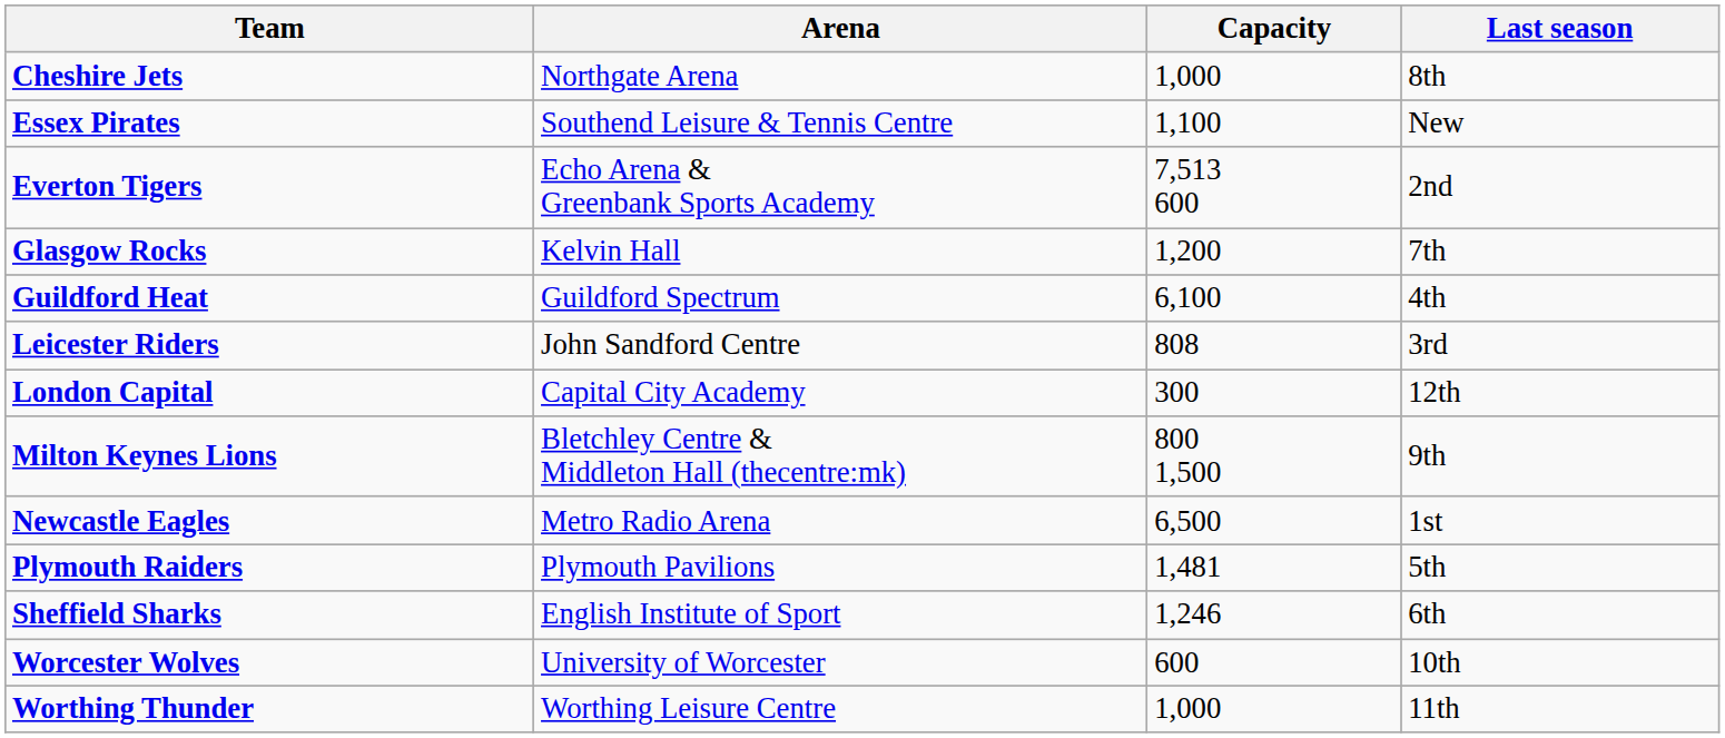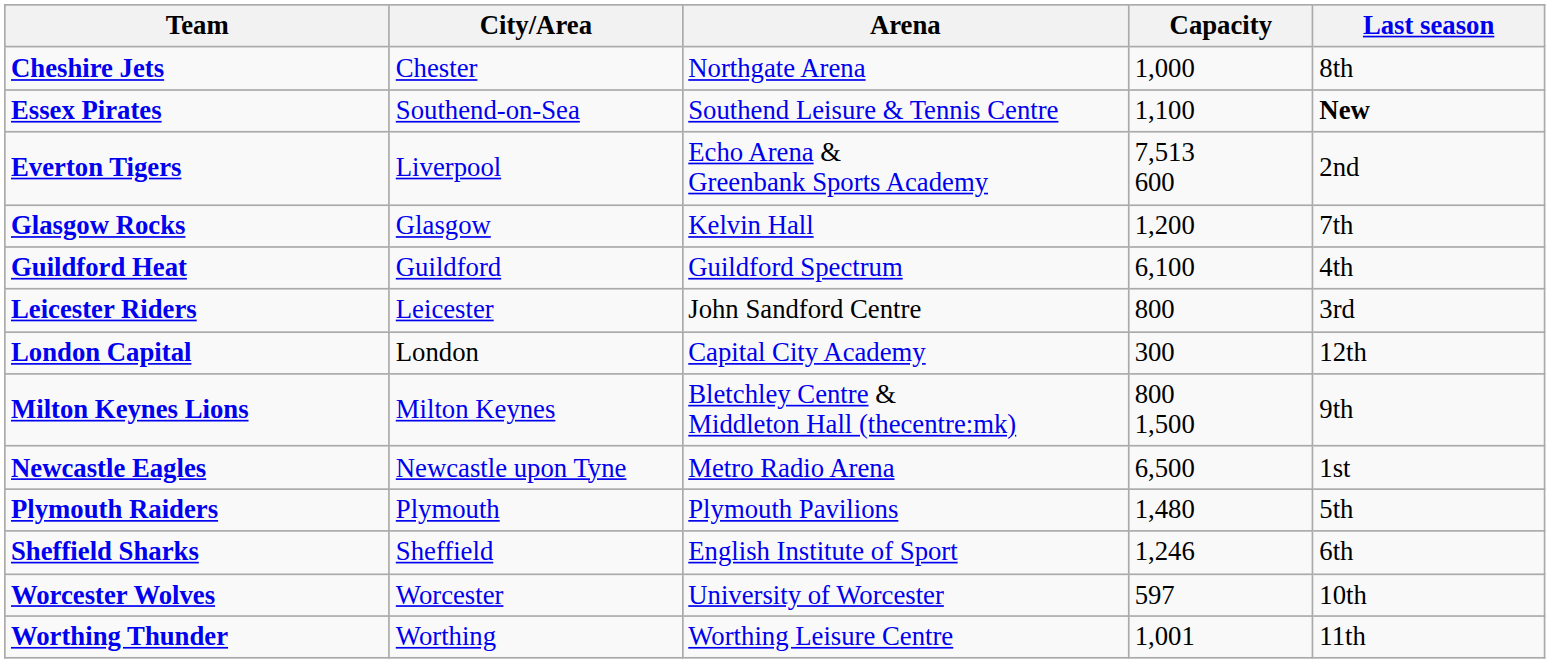+ column: City/Area | Chester | Southend-on-Sea | Liverpool | Glasgow | Guildford | Leicester | London | Milton Keynes | Newcastle upon Tyne | Plymouth | Sheffield | Worcester | Worthing
Essex Pirates | Last season: normal -> bold
Leicester Riders | Capacity: 808 -> 800
Plymouth Raiders | Capacity: 1,481 -> 1,480
Worcester Wolves | Capacity: 600 -> 597
Worthing Thunder | Capacity: 1,000 -> 1,001
